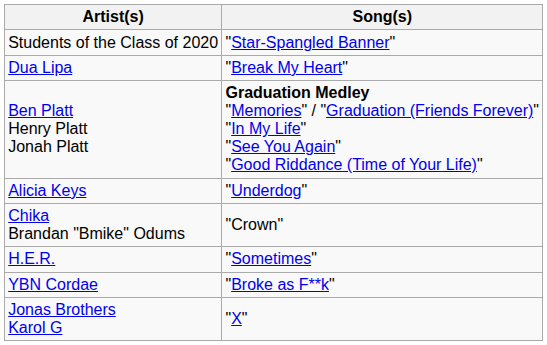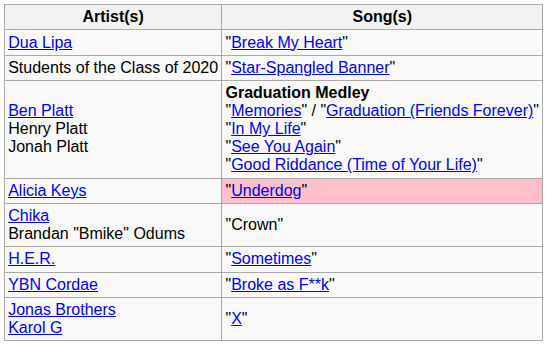rows swapped: Students of the Class of 2020 <-> Dua Lipa
Alicia Keys | Song(s): no background -> pink background
